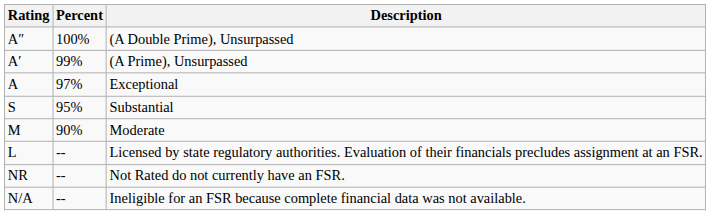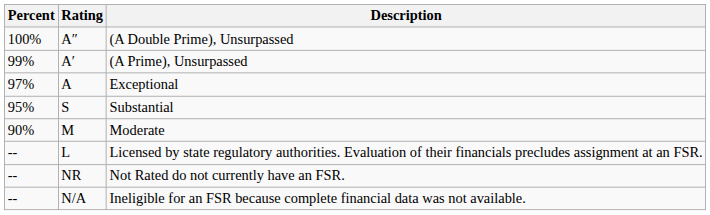columns swapped: Rating <-> Percent
